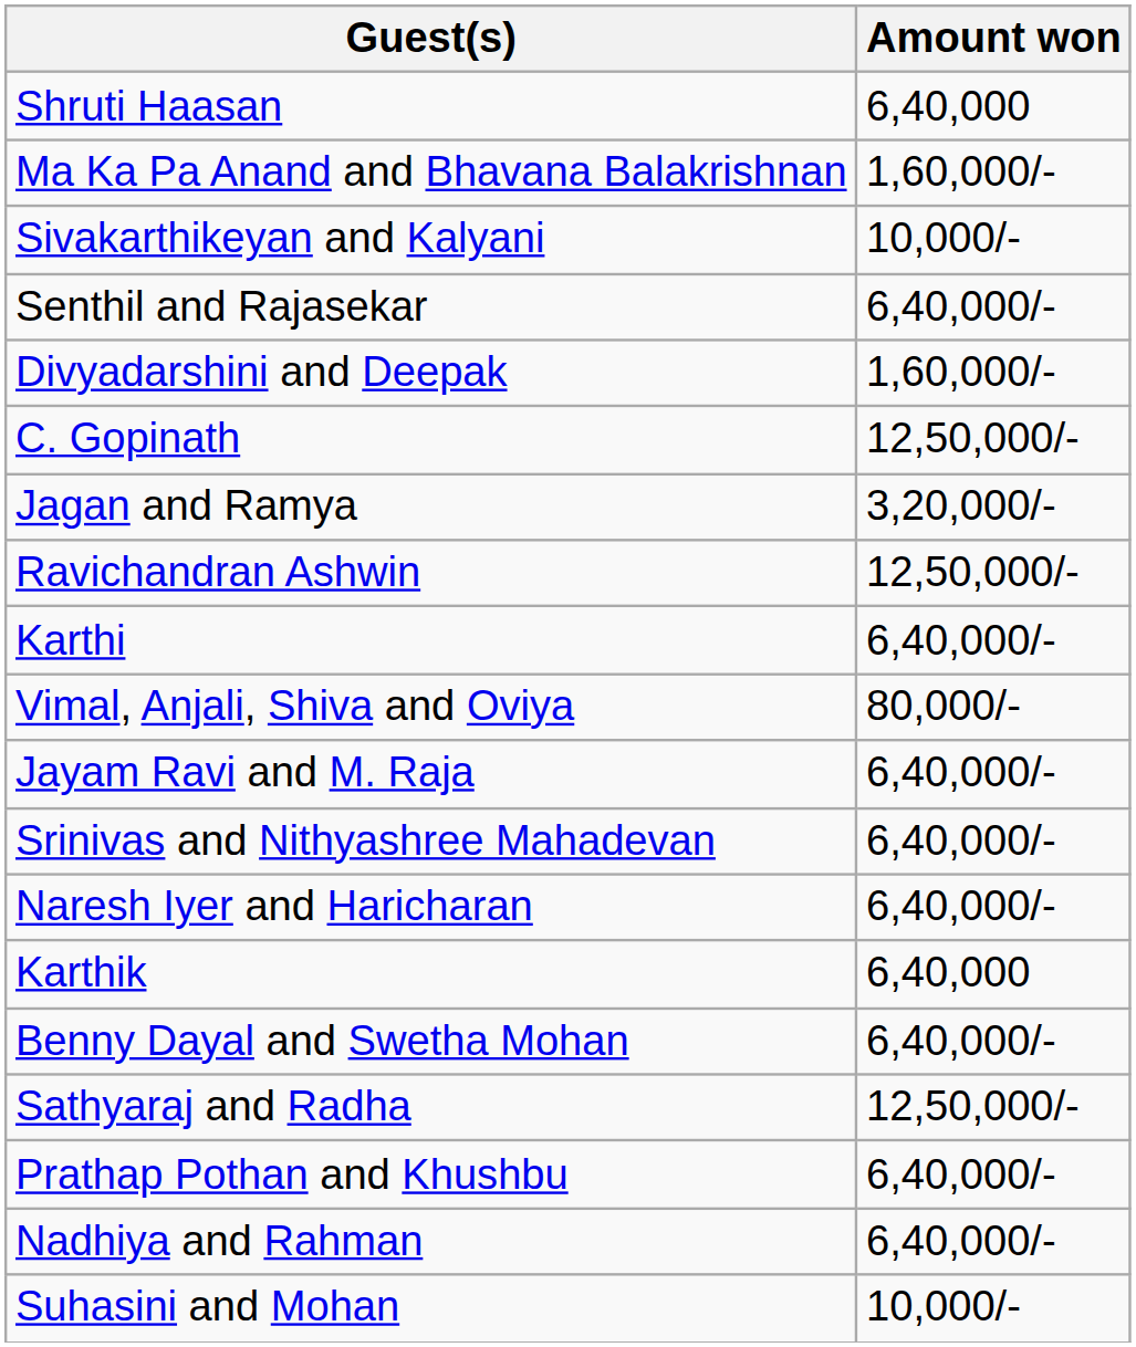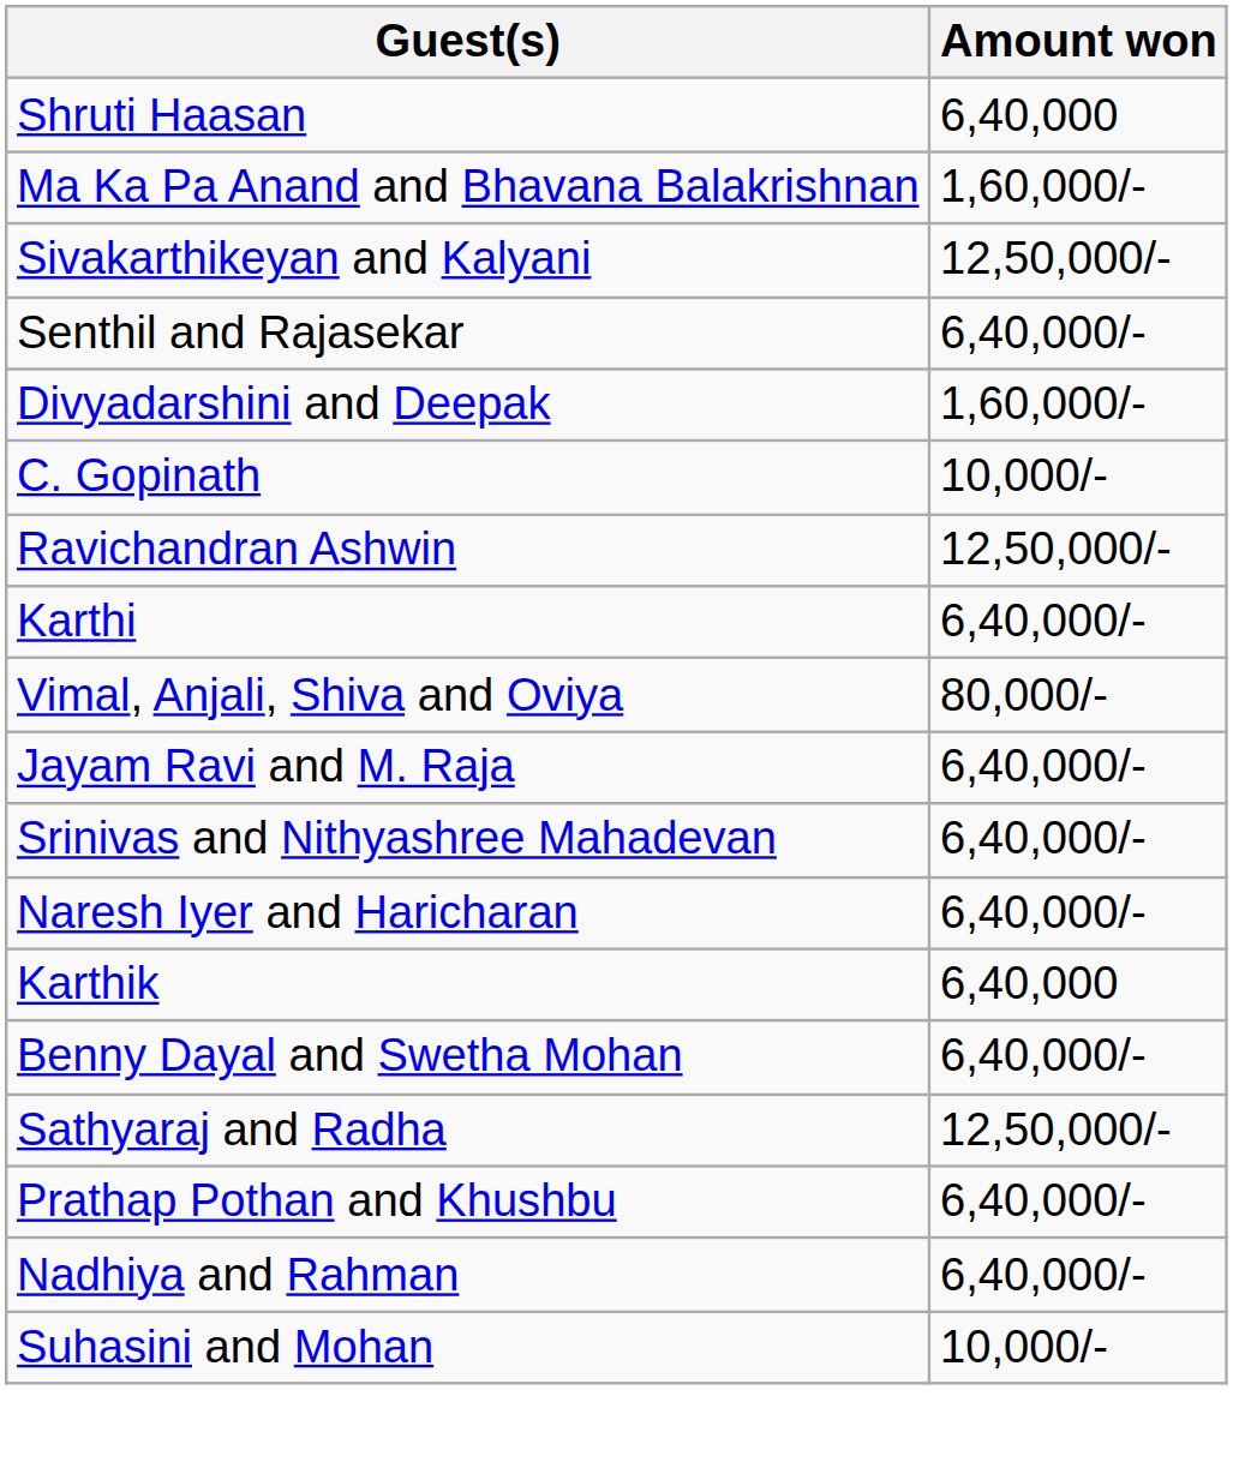Sivakarthikeyan and Kalyani | Amount won: 10,000/- -> 12,50,000/-
C. Gopinath | Amount won: 12,50,000/- -> 10,000/-
- row: Jagan and Ramya | 3,20,000/-
